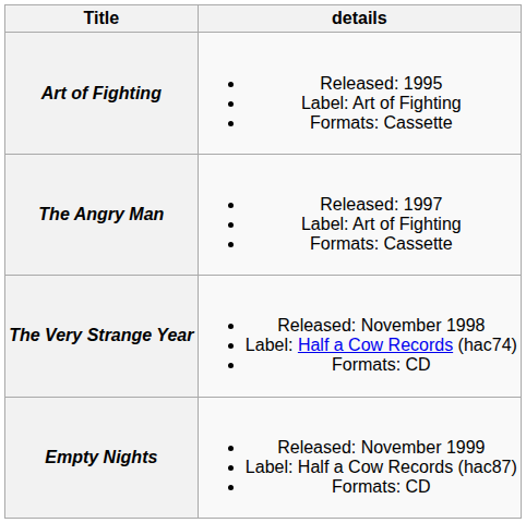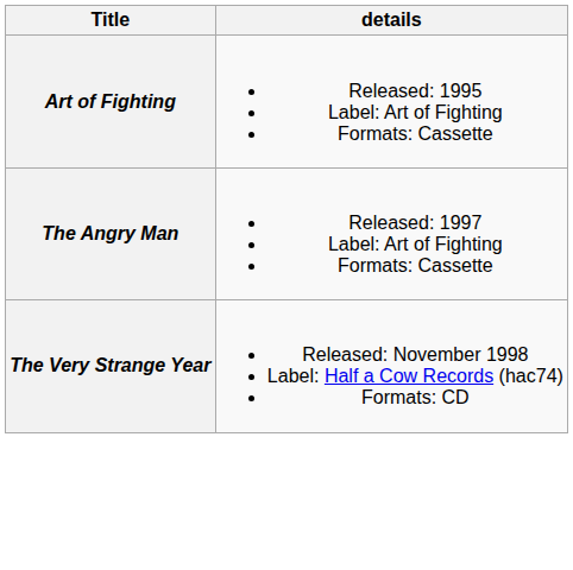- row: Empty Nights | Released: November 1999 Label: Half a Cow Records (hac87) Formats: CD
